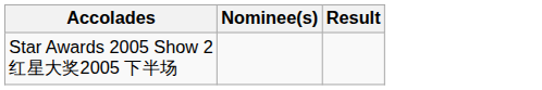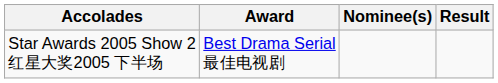+ column: Award | Best Drama Serial 最佳电视剧
